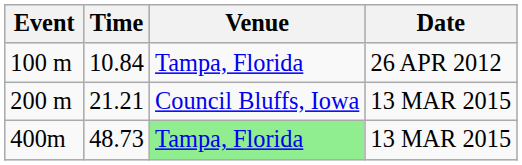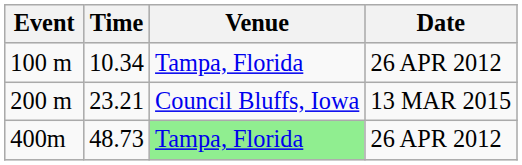100 m | Time: 10.84 -> 10.34
200 m | Time: 21.21 -> 23.21
400m | Date: 13 MAR 2015 -> 26 APR 2012
